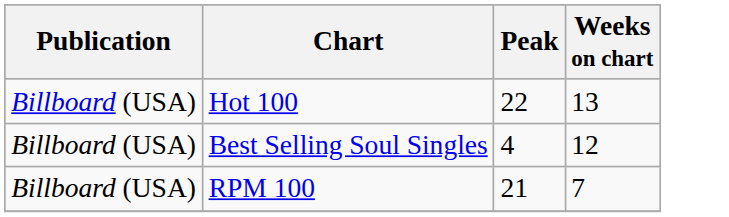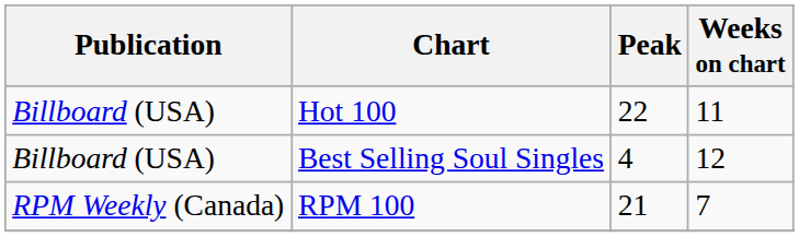Hot 100 | Weeks on chart: 13 -> 11
RPM 100 | Publication: Billboard (USA) -> RPM Weekly (Canada)
